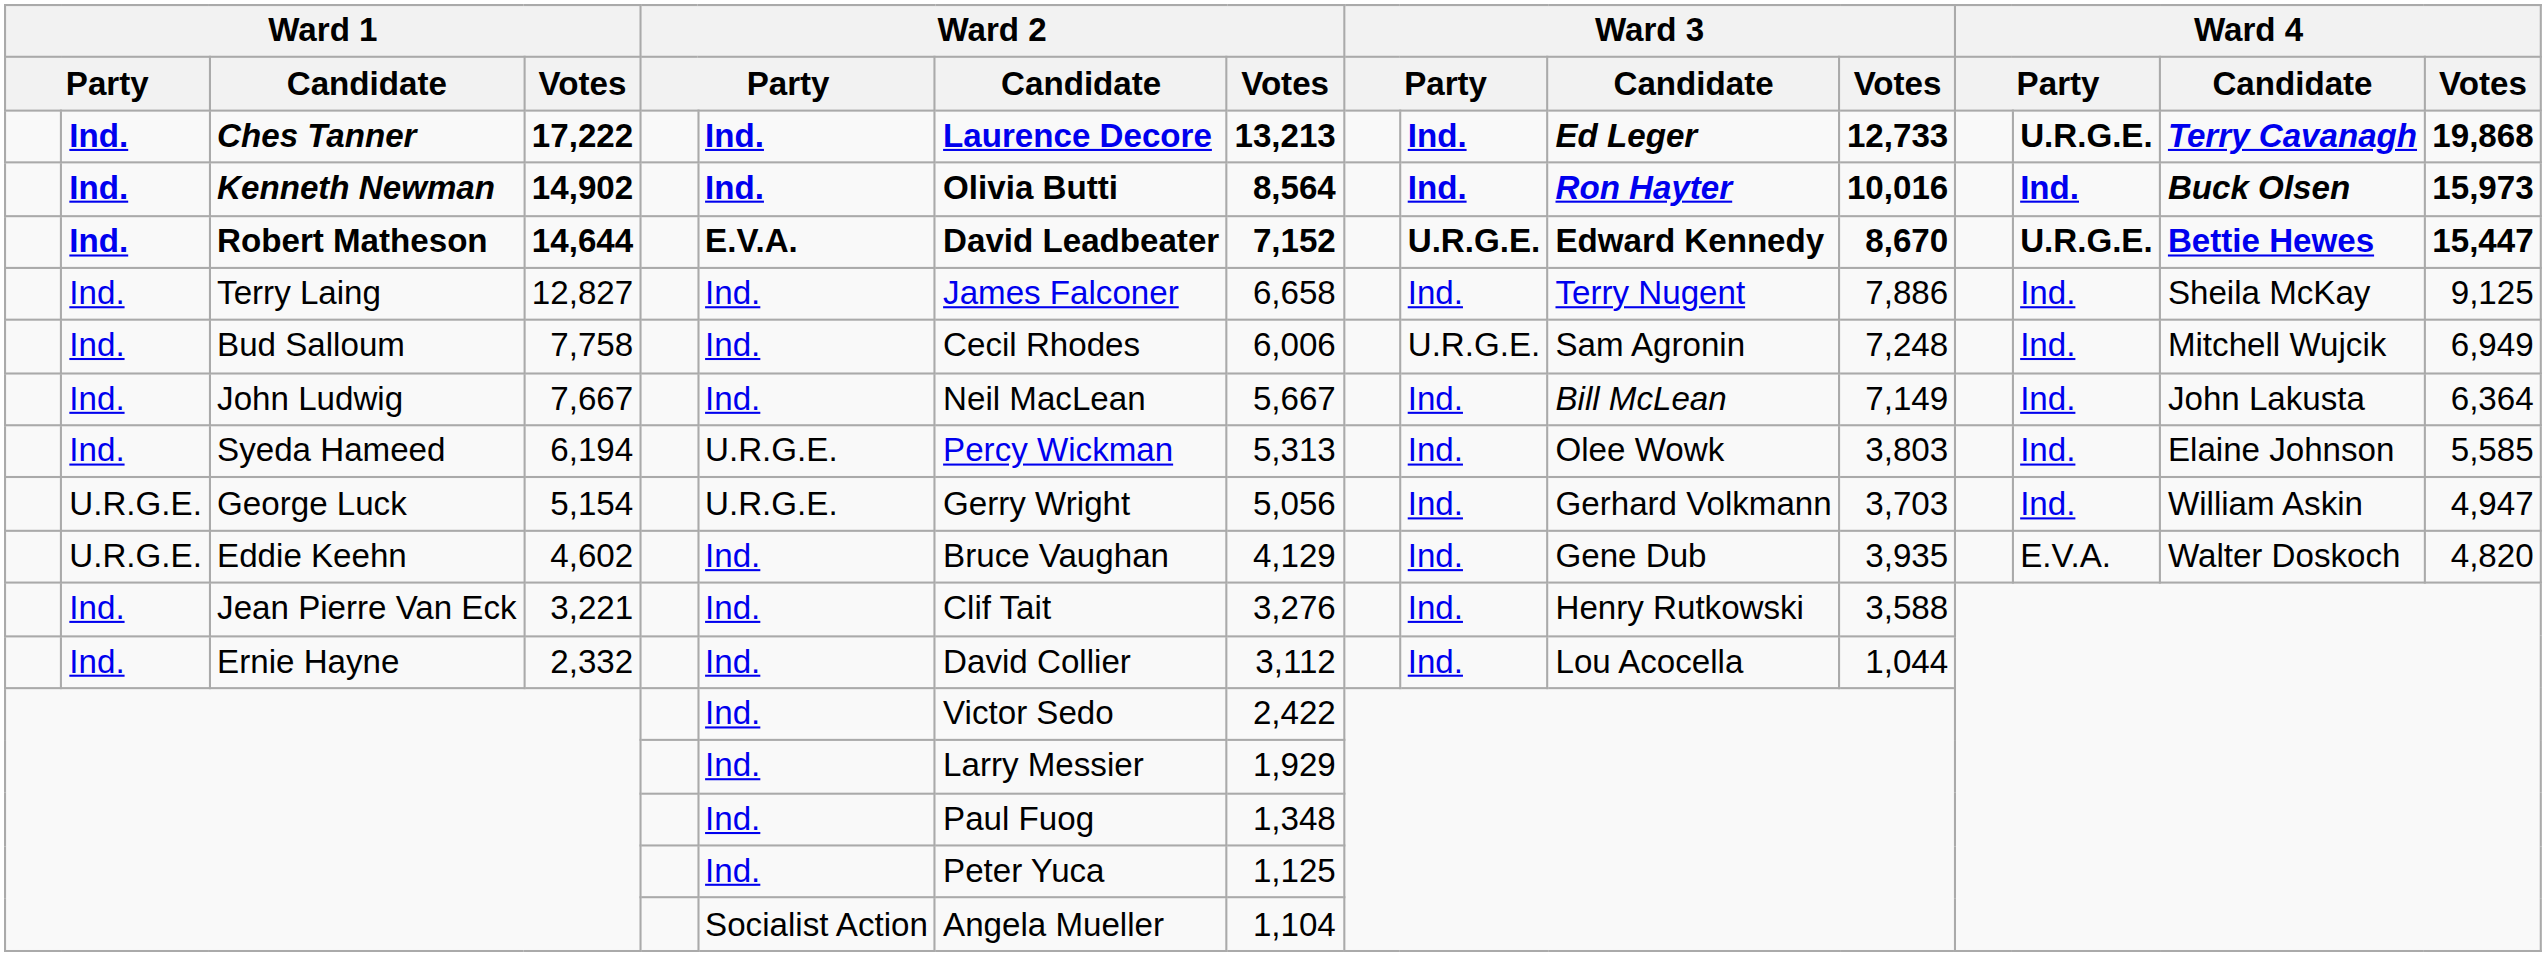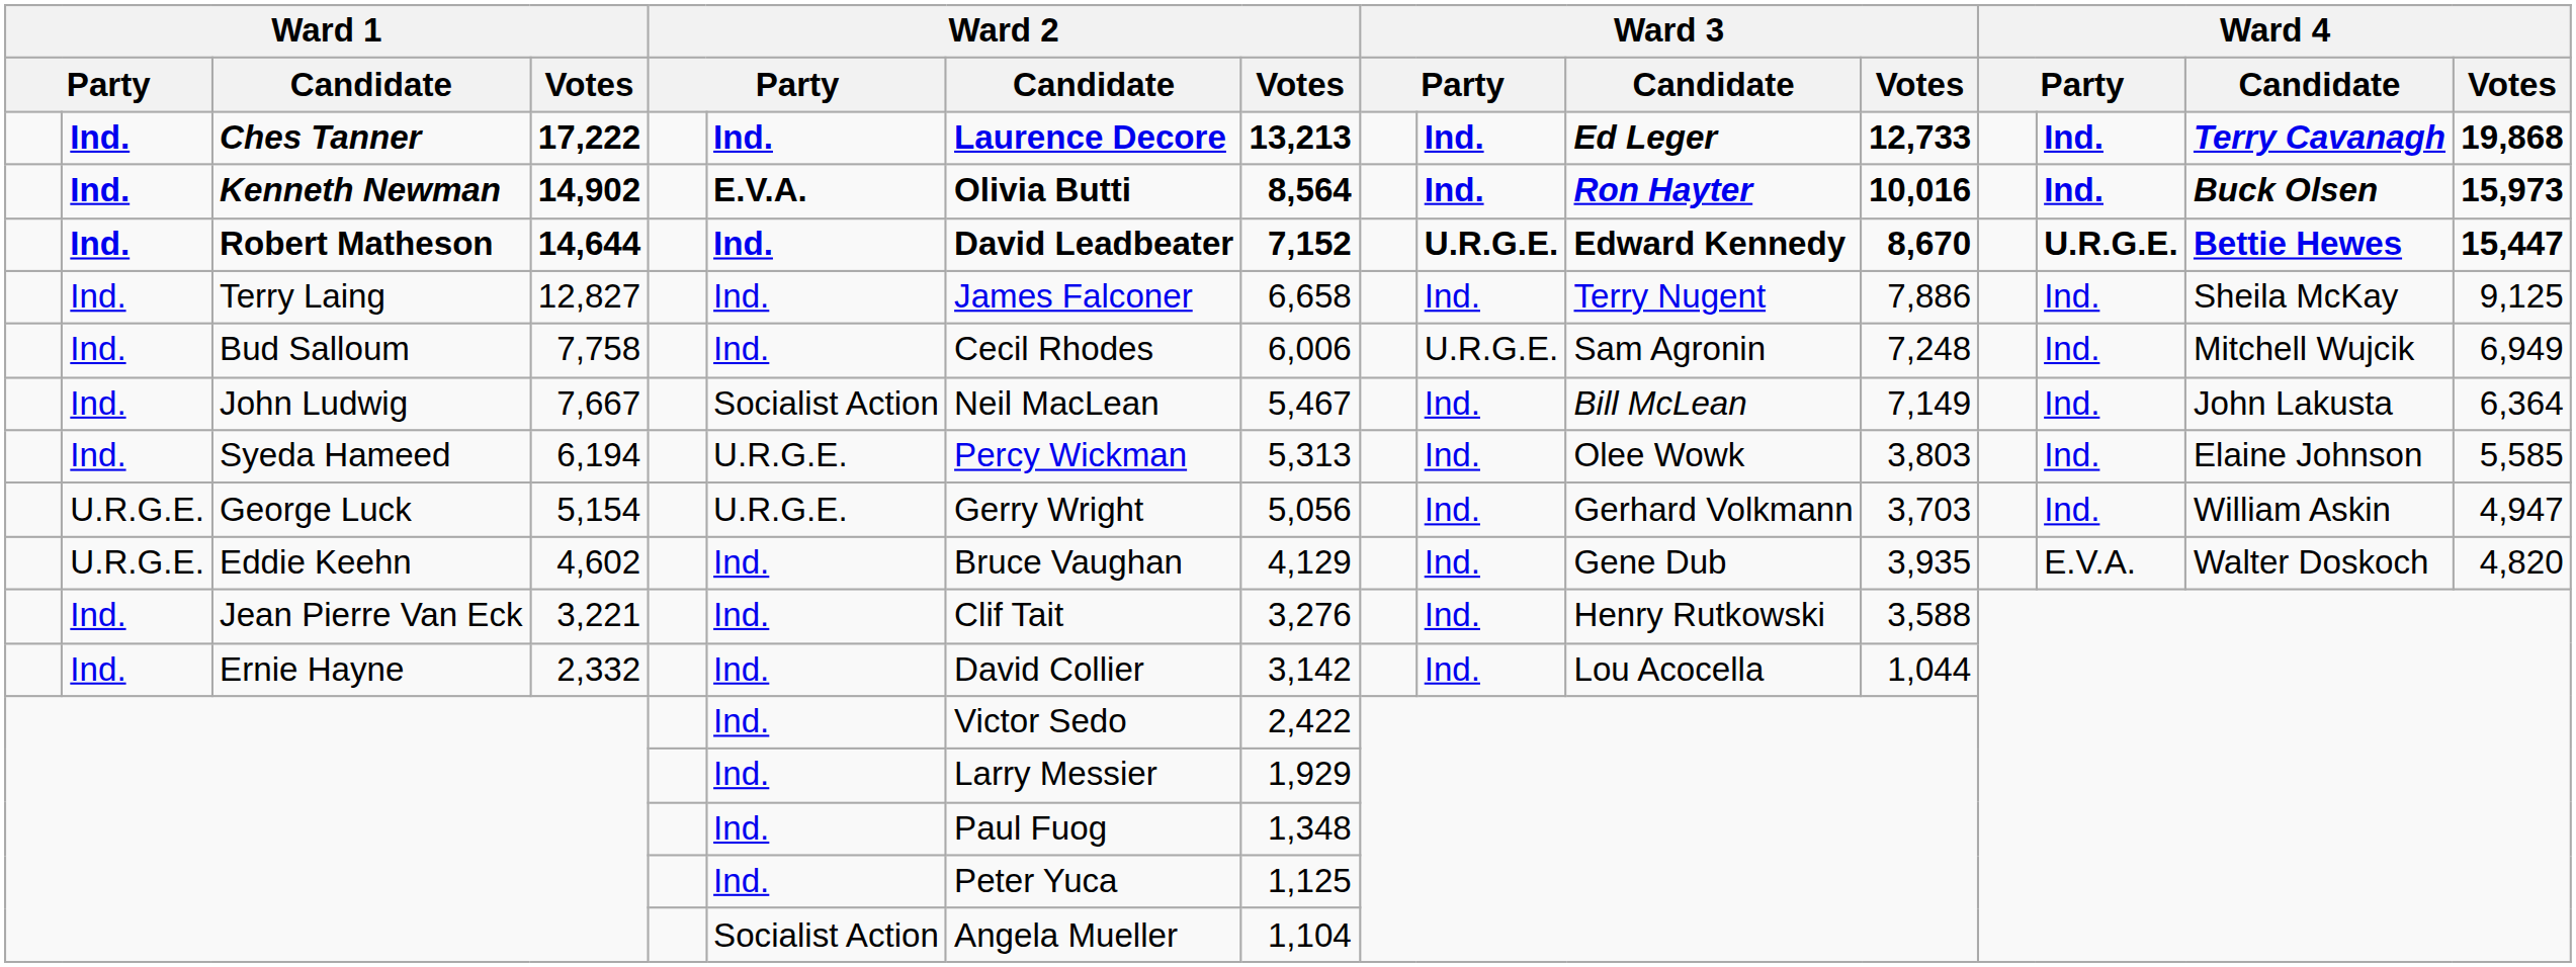Ches Tanner | column 14: U.R.G.E. -> Ind.
Kenneth Newman | column 6: Ind. -> E.V.A.
Robert Matheson | column 6: E.V.A. -> Ind.
John Ludwig | column 6: Ind. -> Socialist Action
John Ludwig | Ward 2 / Votes: 5,667 -> 5,467
Ernie Hayne | Ward 2 / Votes: 3,112 -> 3,142
